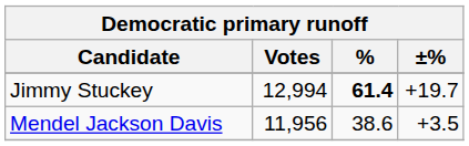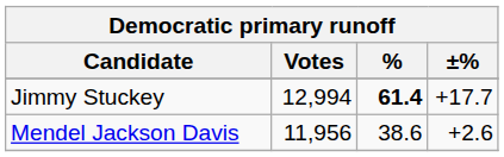Jimmy Stuckey | ±%: +19.7 -> +17.7
Mendel Jackson Davis | ±%: +3.5 -> +2.6
